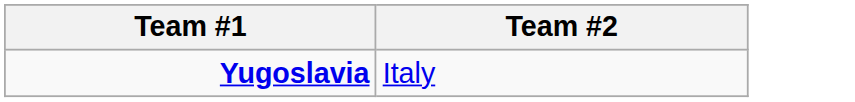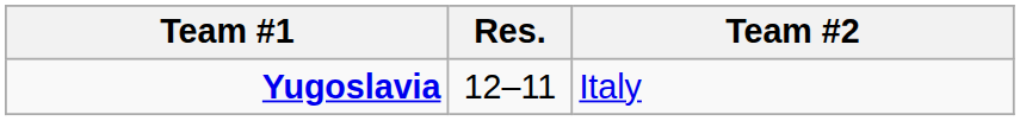+ column: Res. | 12–11
